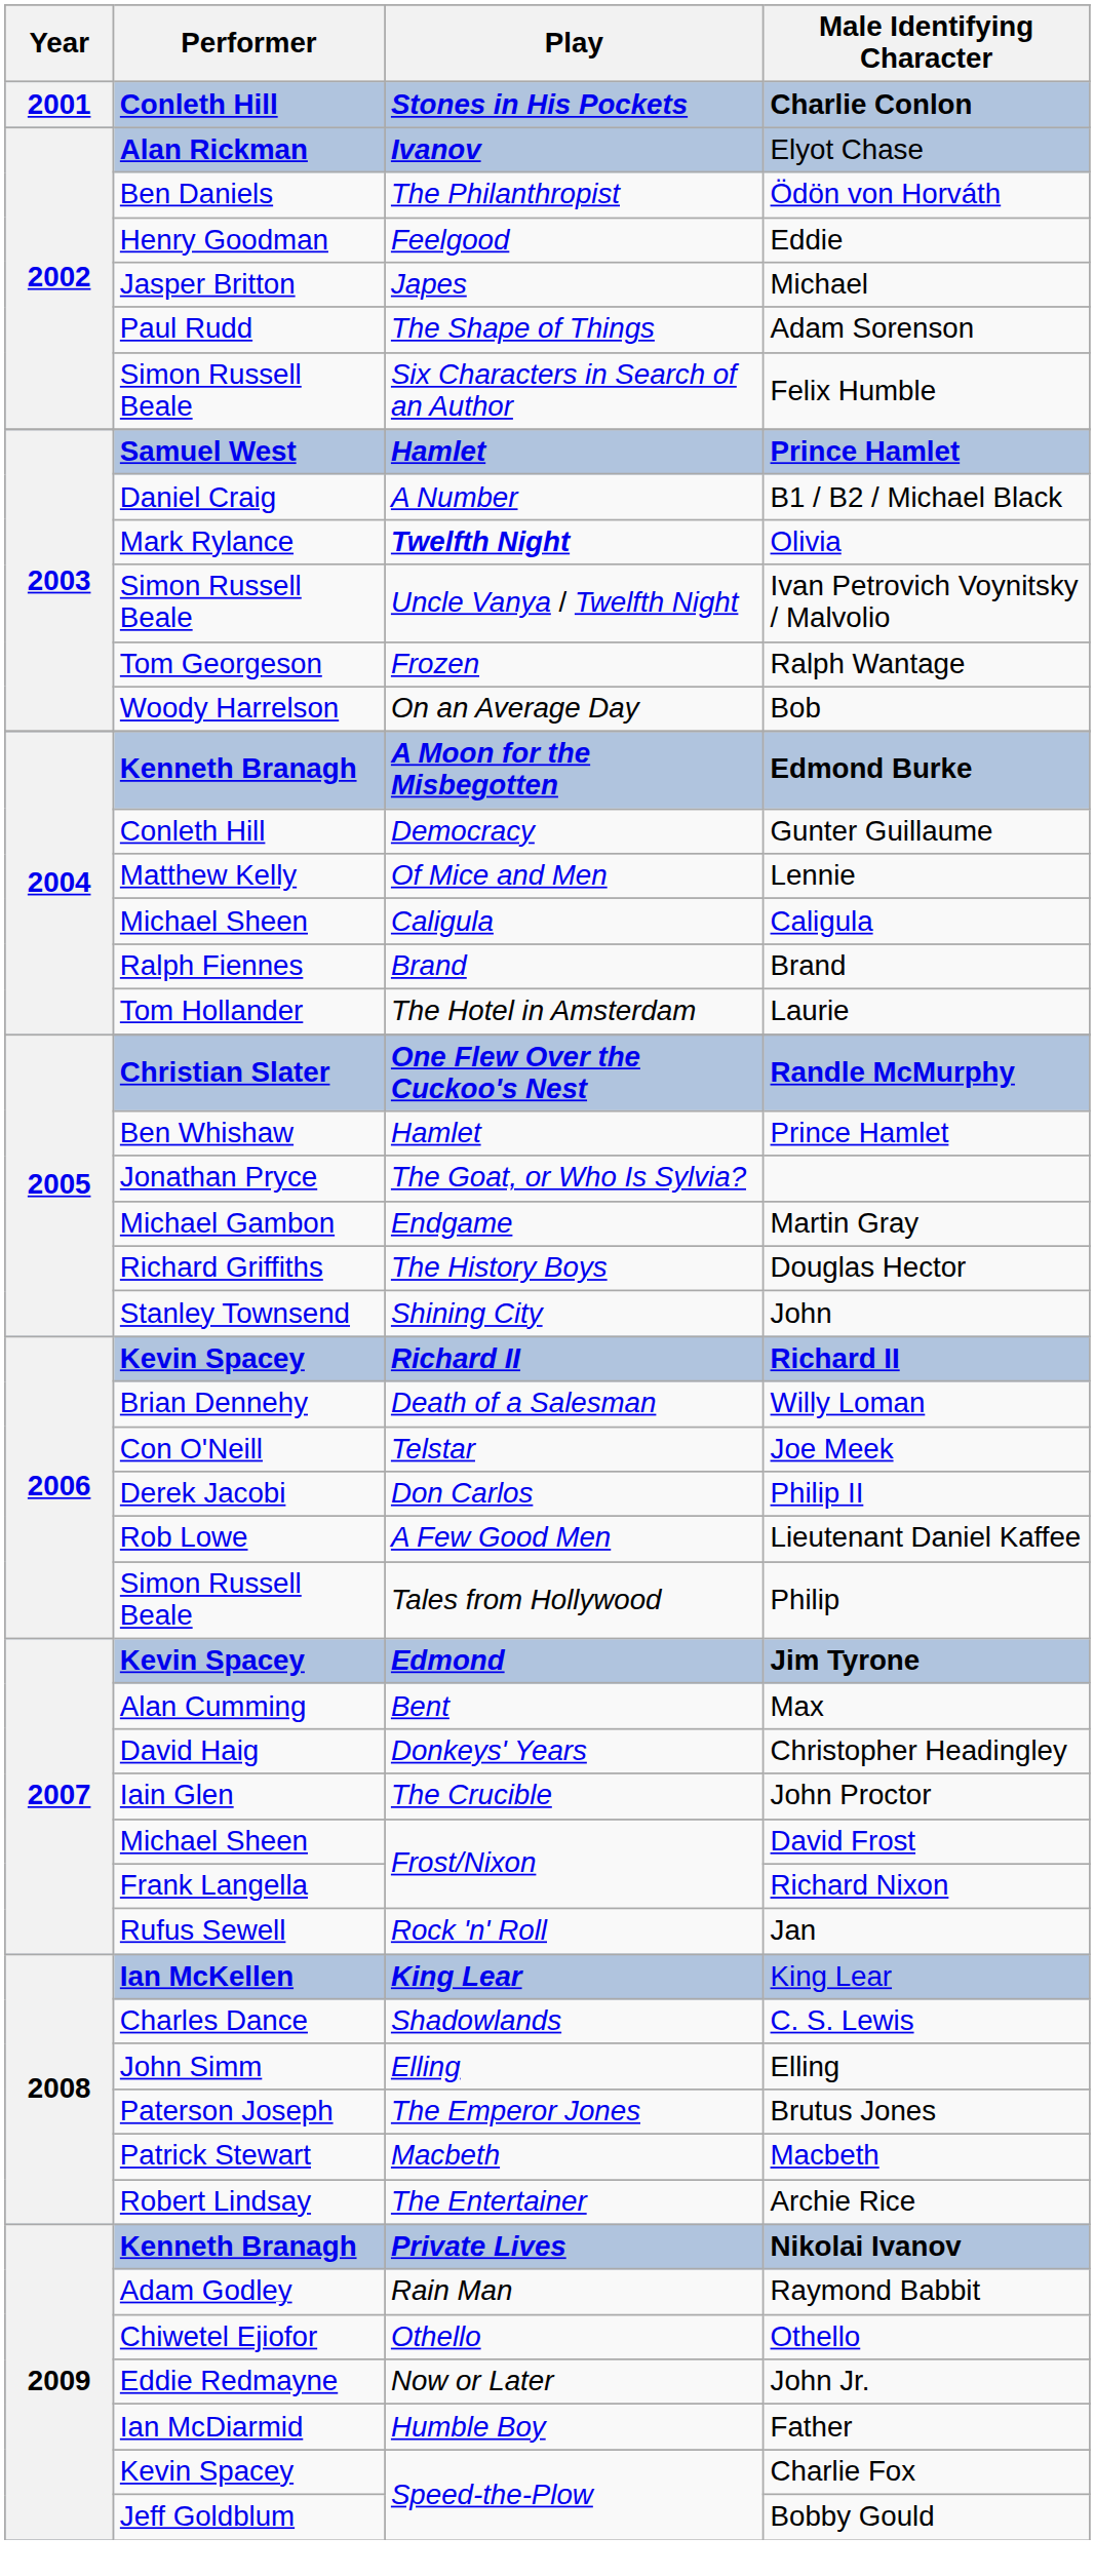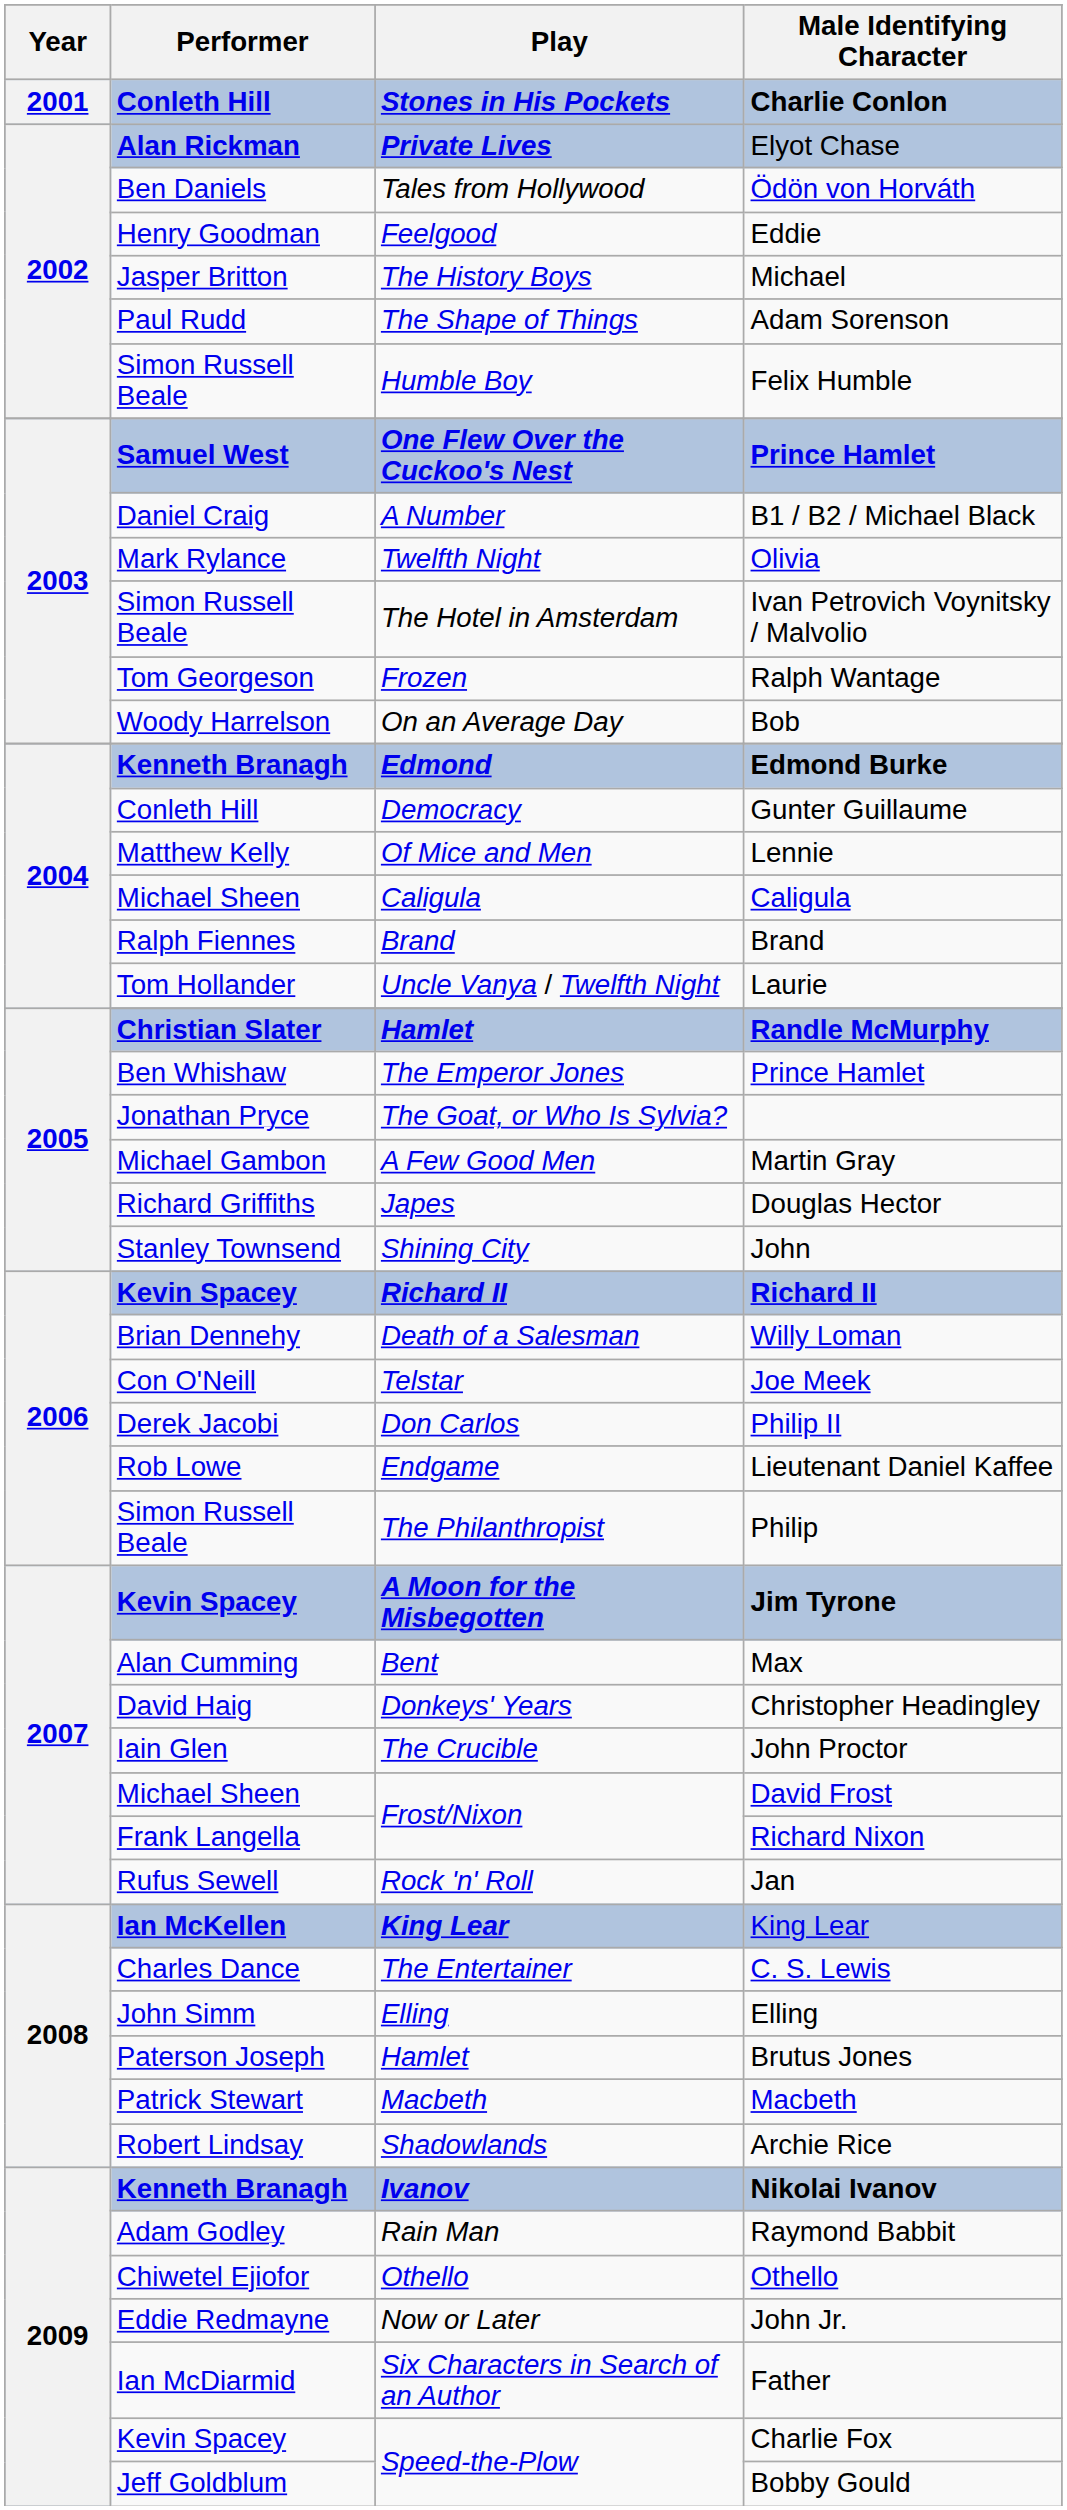Elyot Chase | Play: Ivanov -> Private Lives
Ödön von Horváth | Play: The Philanthropist -> Tales from Hollywood
Michael | Play: Japes -> The History Boys
Felix Humble | Play: Six Characters in Search of an Author -> Humble Boy
Samuel West / Prince Hamlet | Play: Hamlet -> One Flew Over the Cuckoo's Nest
Olivia | Play: bold -> normal
Ivan Petrovich Voynitsky / Malvolio | Play: Uncle Vanya / Twelfth Night -> The Hotel in Amsterdam
Edmond Burke | Play: A Moon for the Misbegotten -> Edmond
Laurie | Play: The Hotel in Amsterdam -> Uncle Vanya / Twelfth Night
Randle McMurphy | Play: One Flew Over the Cuckoo's Nest -> Hamlet
Ben Whishaw / Prince Hamlet | Play: Hamlet -> The Emperor Jones
Martin Gray | Play: Endgame -> A Few Good Men
Douglas Hector | Play: The History Boys -> Japes
Lieutenant Daniel Kaffee | Play: A Few Good Men -> Endgame
Philip | Play: Tales from Hollywood -> The Philanthropist
Jim Tyrone | Play: Edmond -> A Moon for the Misbegotten
C. S. Lewis | Play: Shadowlands -> The Entertainer
Brutus Jones | Play: The Emperor Jones -> Hamlet
Archie Rice | Play: The Entertainer -> Shadowlands
Nikolai Ivanov | Play: Private Lives -> Ivanov
Father | Play: Humble Boy -> Six Characters in Search of an Author
